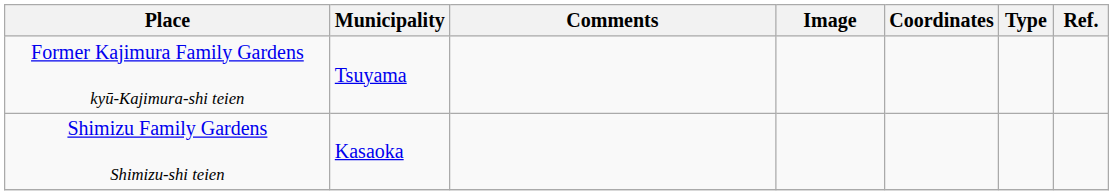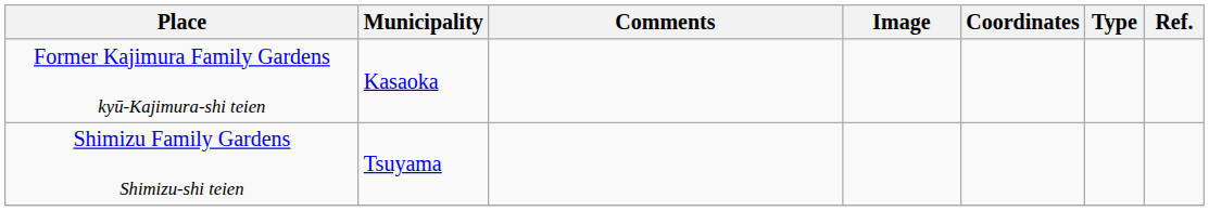Former Kajimura Family Gardens kyū-Kajimura-shi teien | Municipality: Tsuyama -> Kasaoka
Shimizu Family Gardens Shimizu-shi teien | Municipality: Kasaoka -> Tsuyama
